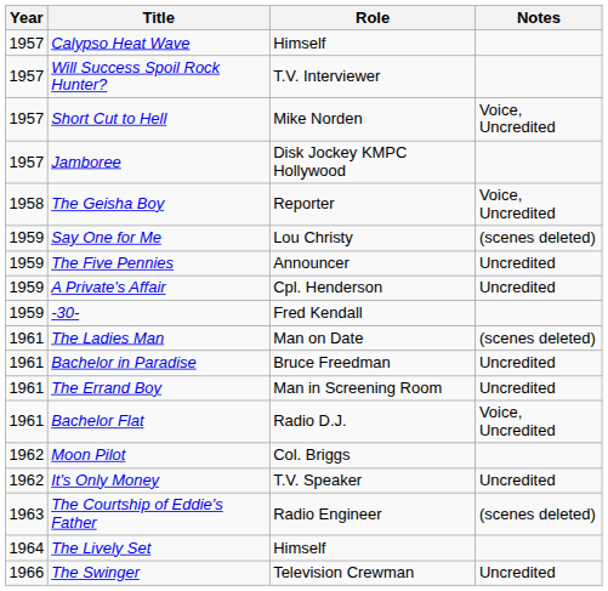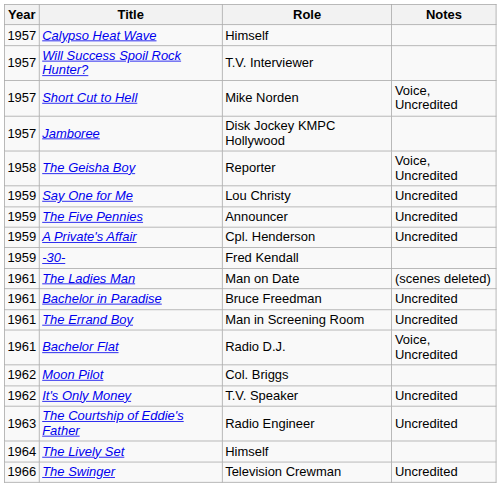Say One for Me | Notes: (scenes deleted) -> Uncredited
The Courtship of Eddie's Father | Notes: (scenes deleted) -> Uncredited
